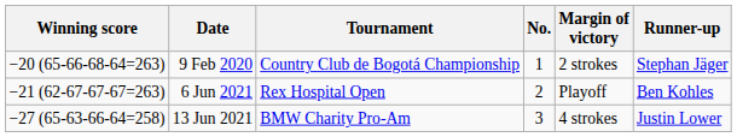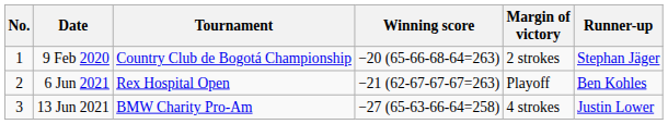columns swapped: No. <-> Winning score
